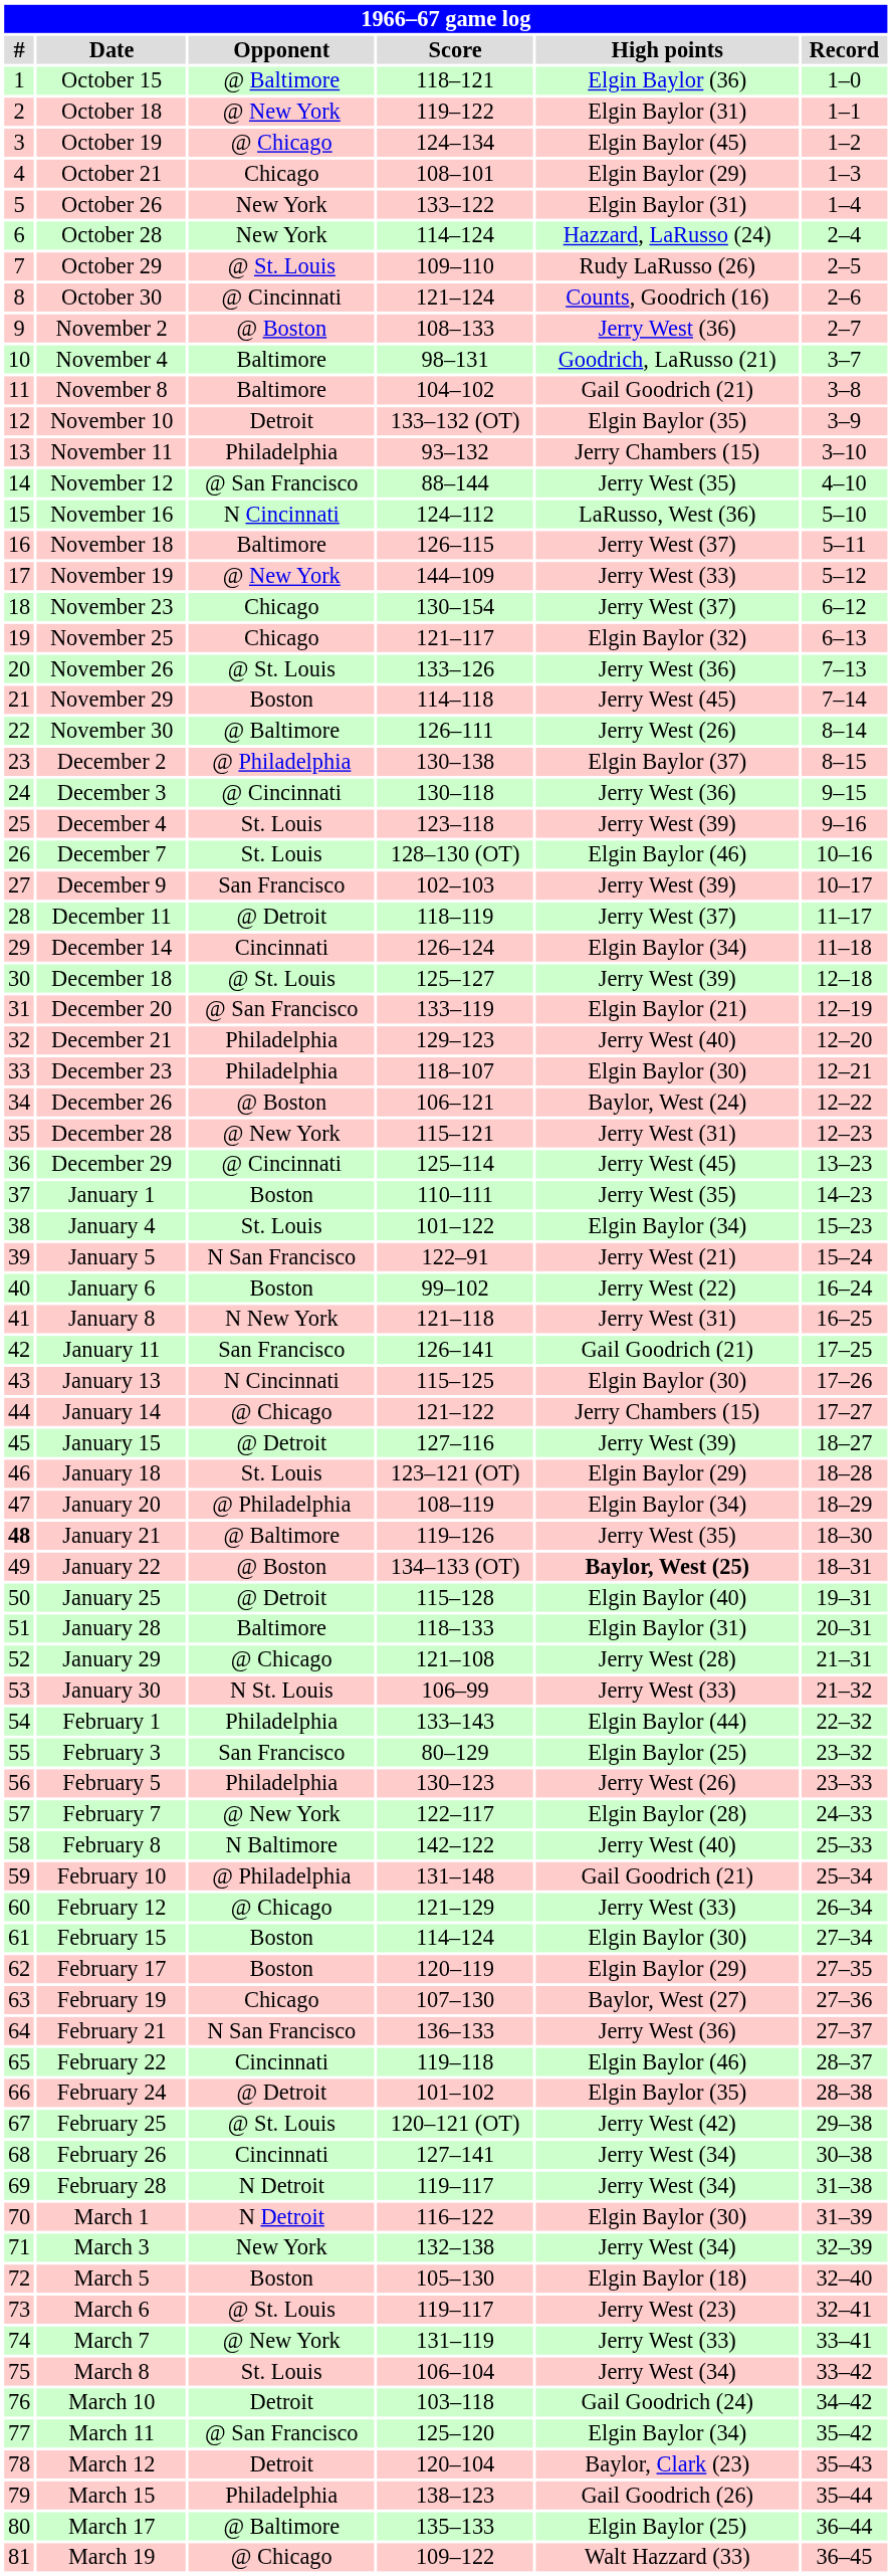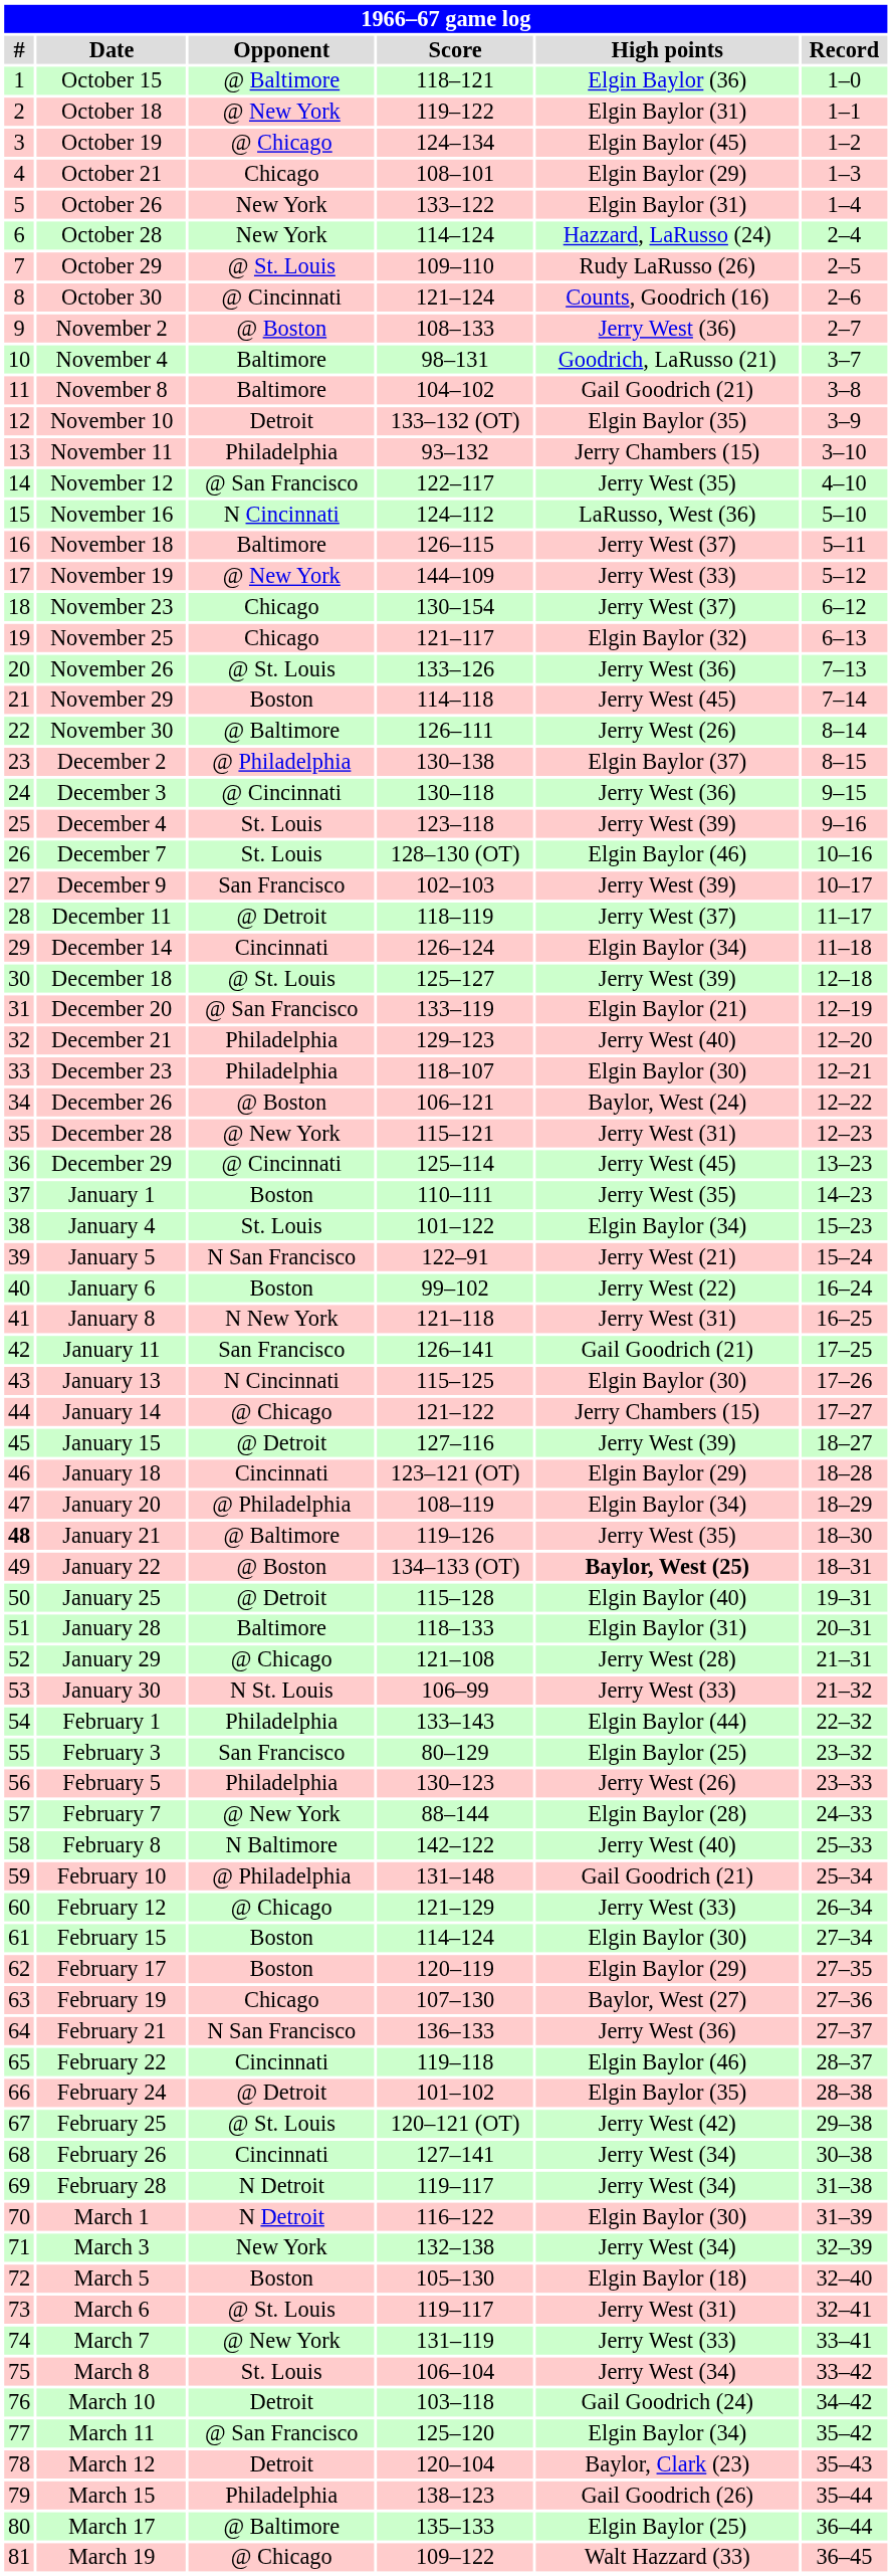November 12 | Score: 88–144 -> 122–117
January 18 | Opponent: St. Louis -> Cincinnati
February 7 | Score: 122–117 -> 88–144
March 6 | High points: Jerry West (23) -> Jerry West (31)
